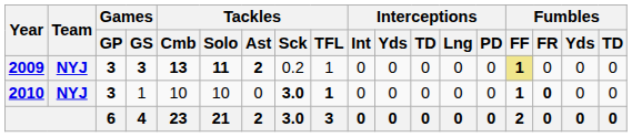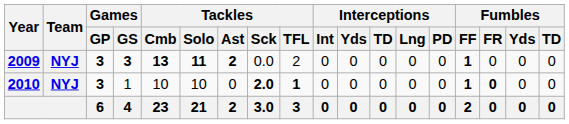2009 | Tackles / Sck: 0.2 -> 0.0
2009 | Tackles / TFL: 1 -> 2
2009 | Fumbles / FF: khaki background -> no background
2010 | Tackles / Sck: 3.0 -> 2.0
